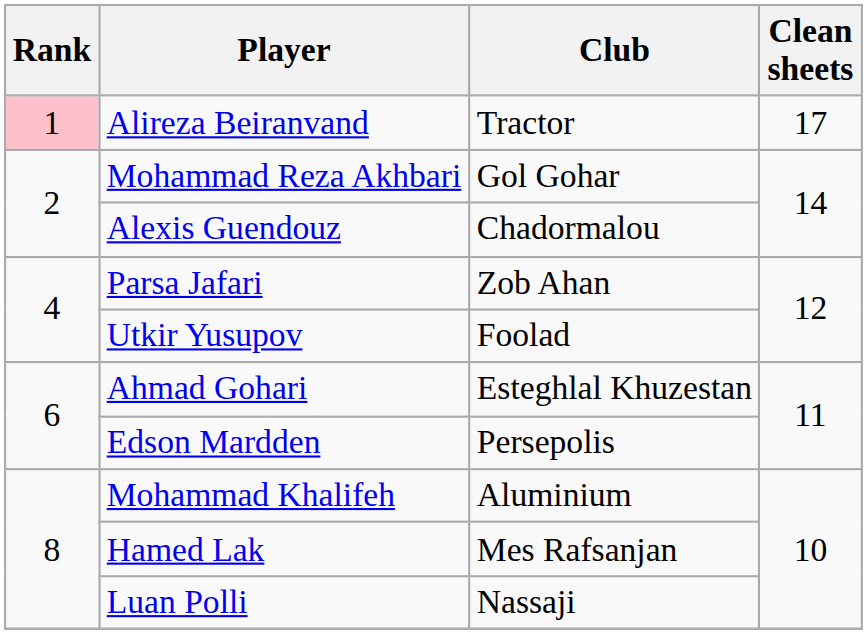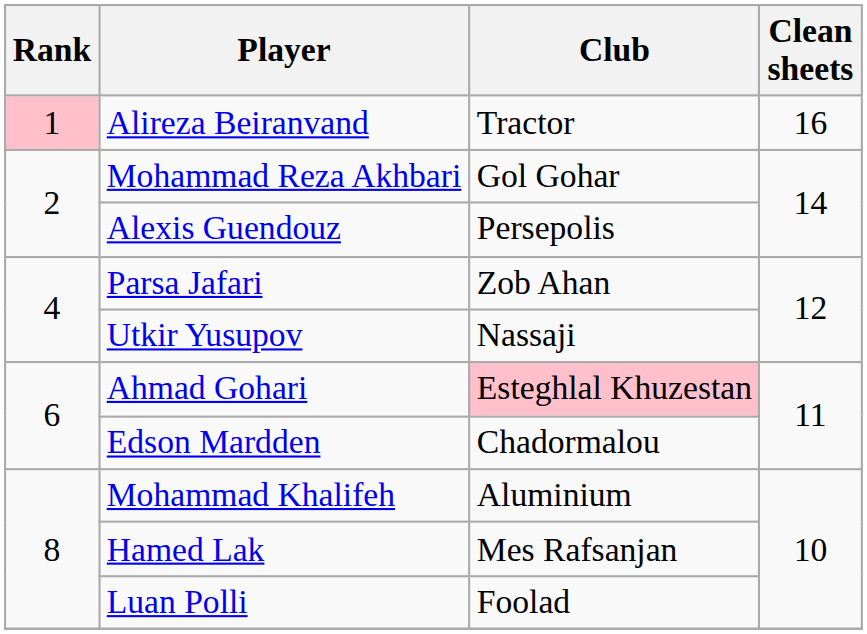Alireza Beiranvand | Clean sheets: 17 -> 16
Alexis Guendouz | Club: Chadormalou -> Persepolis
Utkir Yusupov | Club: Foolad -> Nassaji
Ahmad Gohari | Club: no background -> pink background
Edson Mardden | Club: Persepolis -> Chadormalou
Luan Polli | Club: Nassaji -> Foolad
